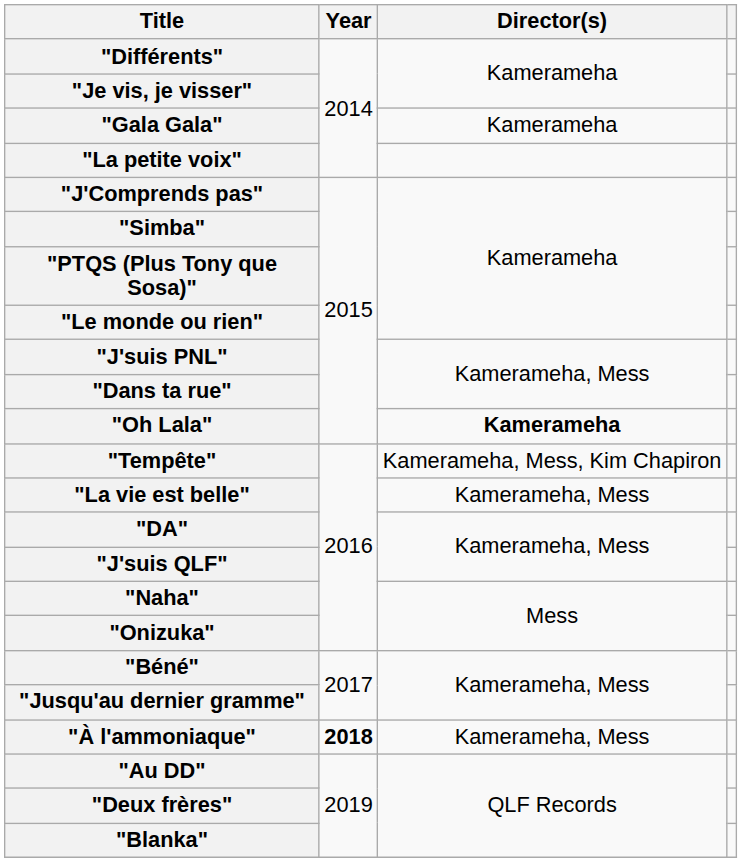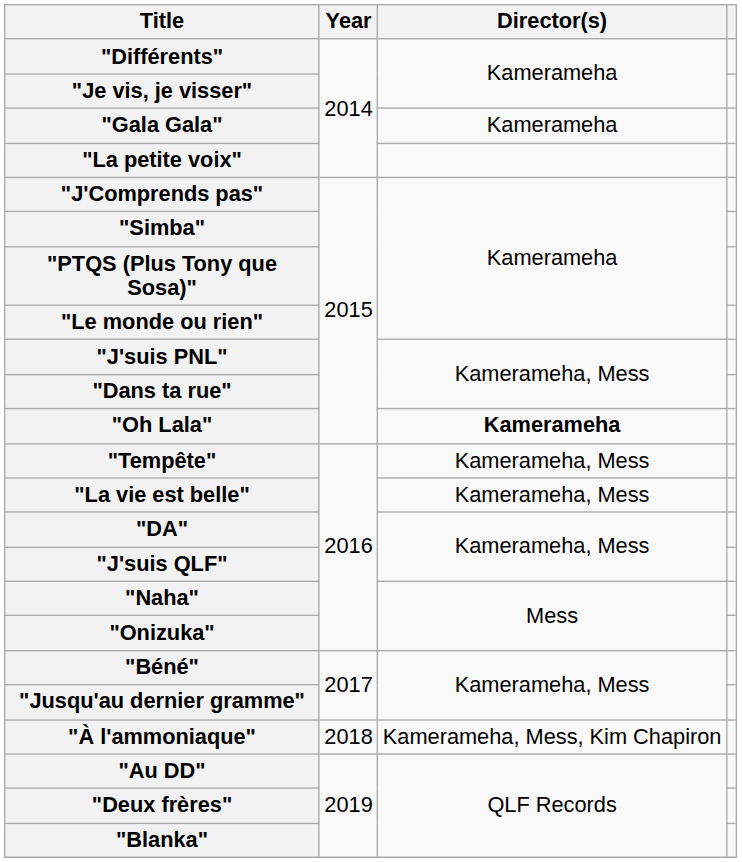"Tempête" | Director(s): Kamerameha, Mess, Kim Chapiron -> Kamerameha, Mess
"À l'ammoniaque" | Year: bold -> normal
"À l'ammoniaque" | Director(s): Kamerameha, Mess -> Kamerameha, Mess, Kim Chapiron
